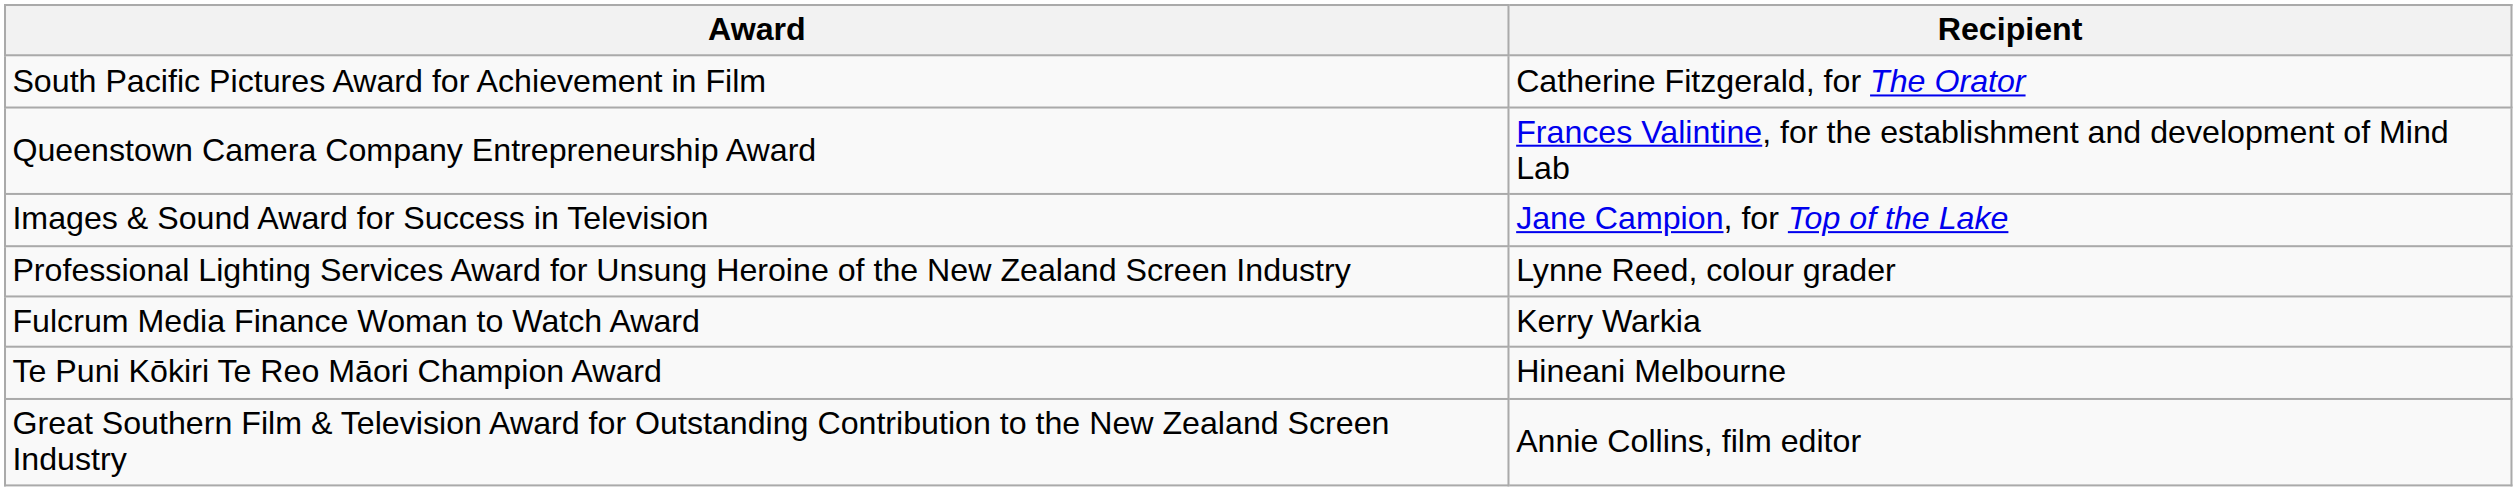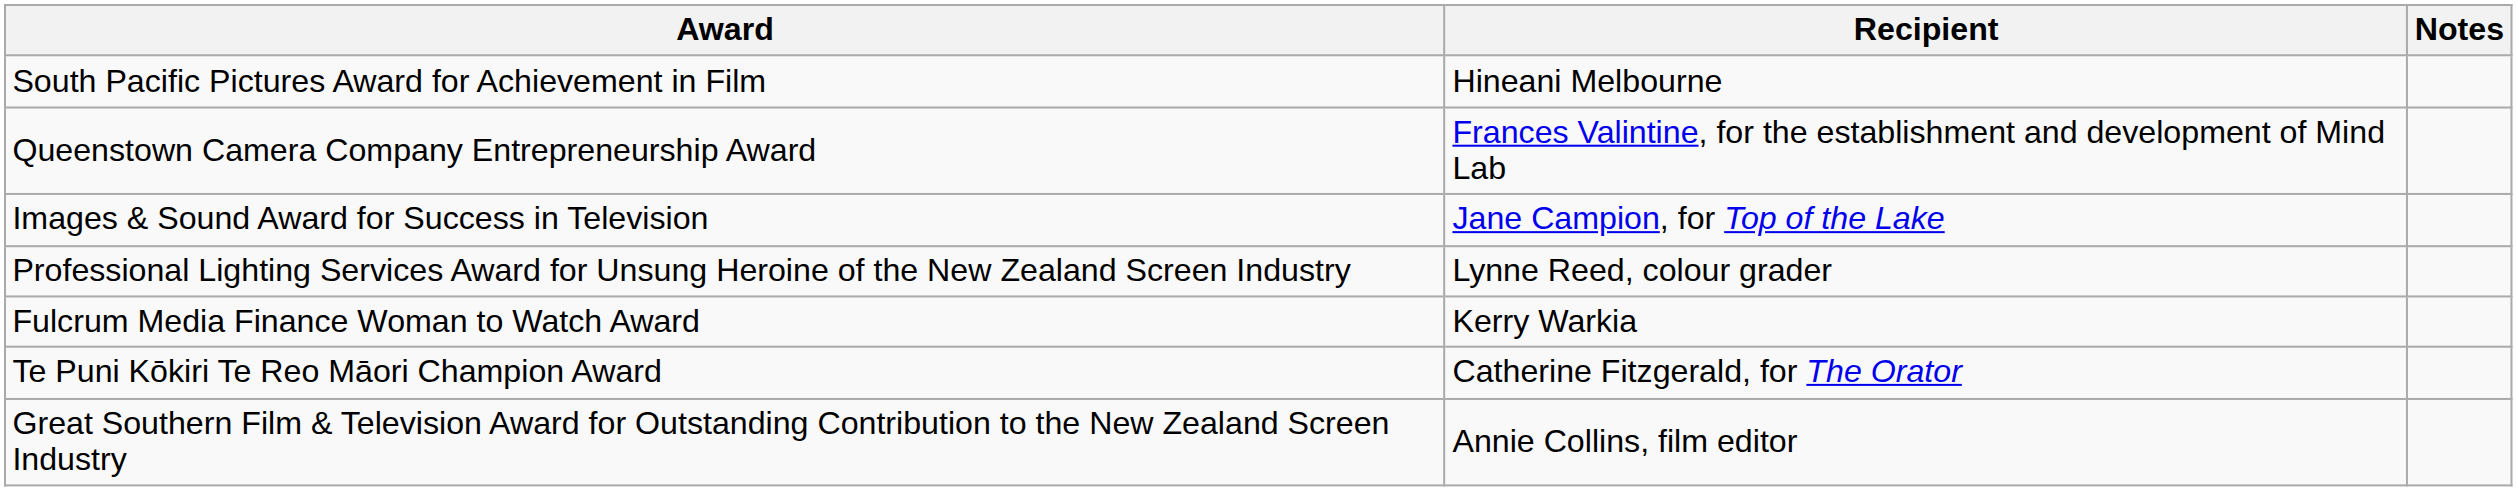+ column: Notes
South Pacific Pictures Award for Achievement in Film | Recipient: Catherine Fitzgerald, for The Orator -> Hineani Melbourne
Te Puni Kōkiri Te Reo Māori Champion Award | Recipient: Hineani Melbourne -> Catherine Fitzgerald, for The Orator
